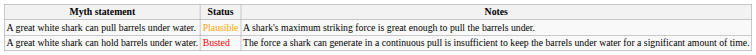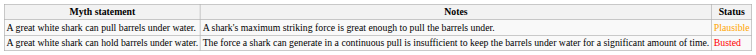columns swapped: Status <-> Notes
